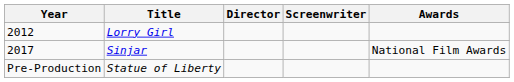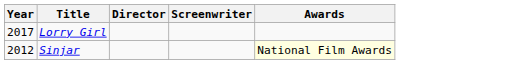Lorry Girl | Year: 2012 -> 2017
Sinjar | Year: 2017 -> 2012
Sinjar | Awards: no background -> lightyellow background
- row: Pre-Production | Statue of Liberty
